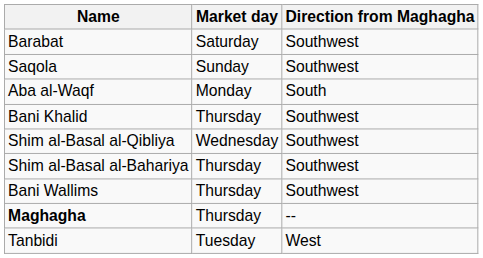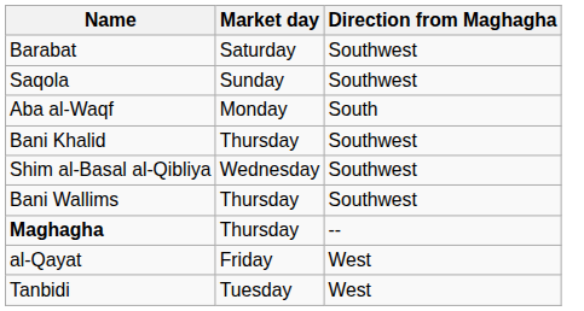- row: Shim al-Basal al-Bahariya | Thursday | Southwest
+ row: al-Qayat | Friday | West
